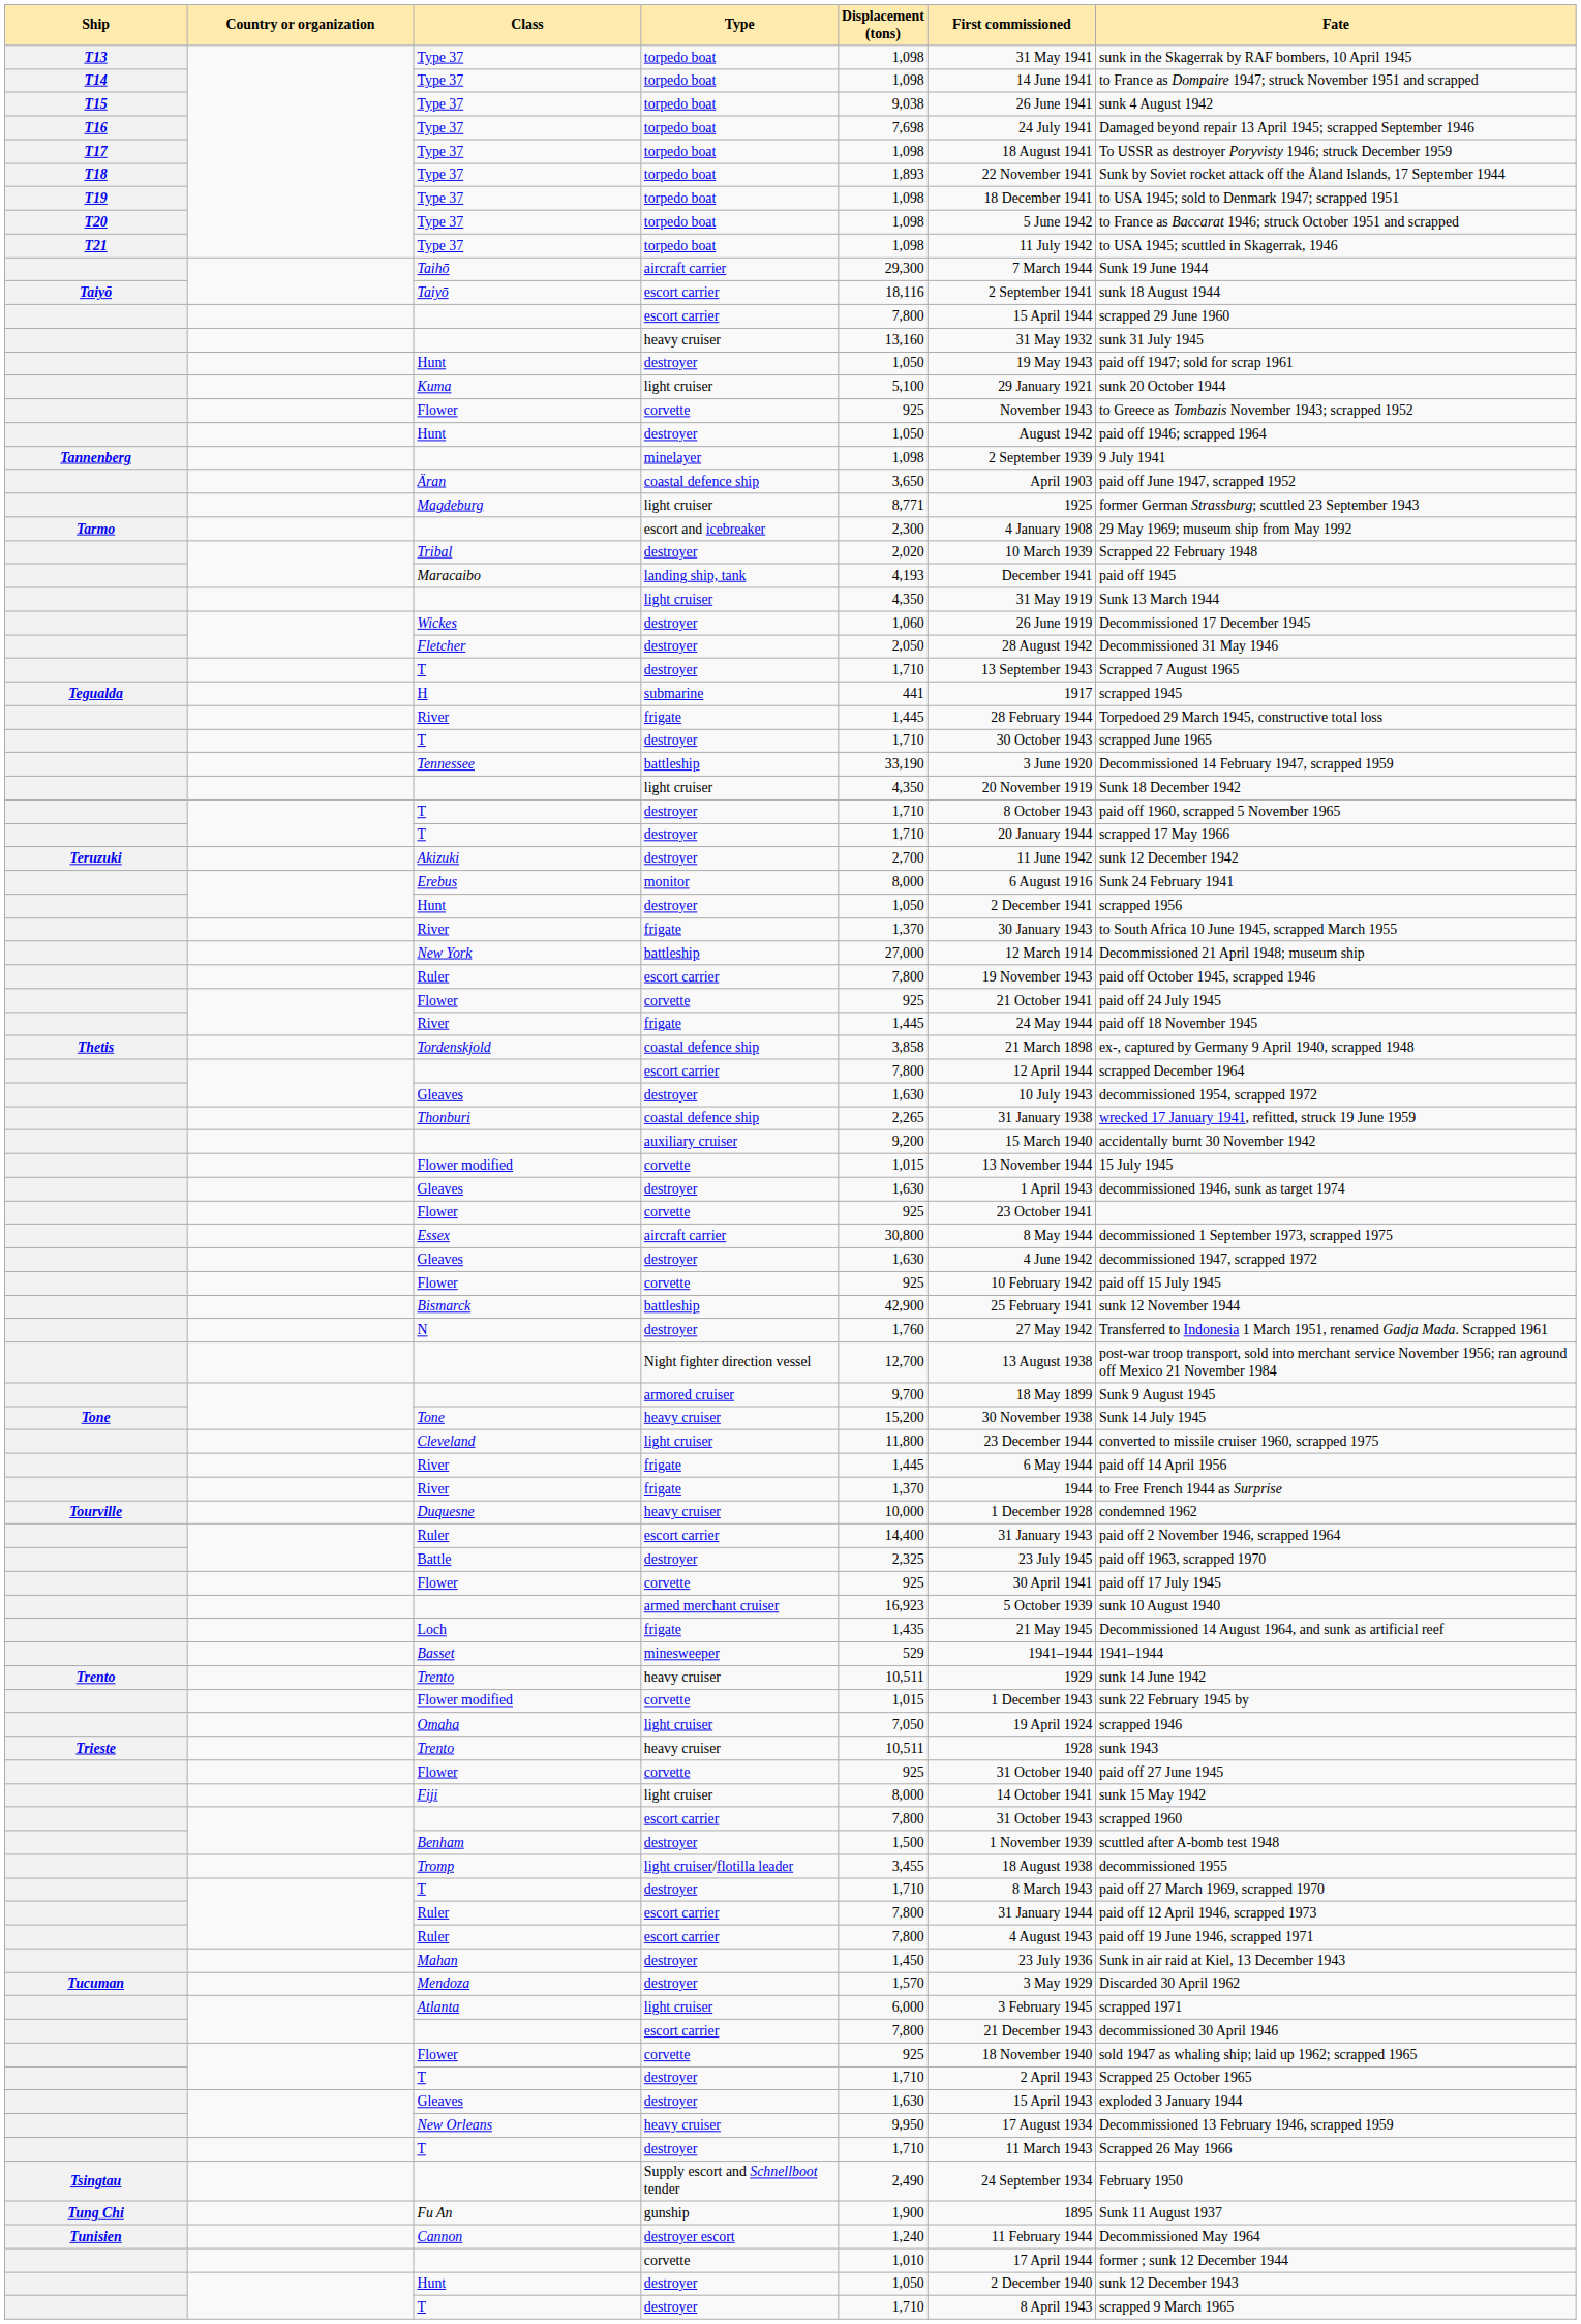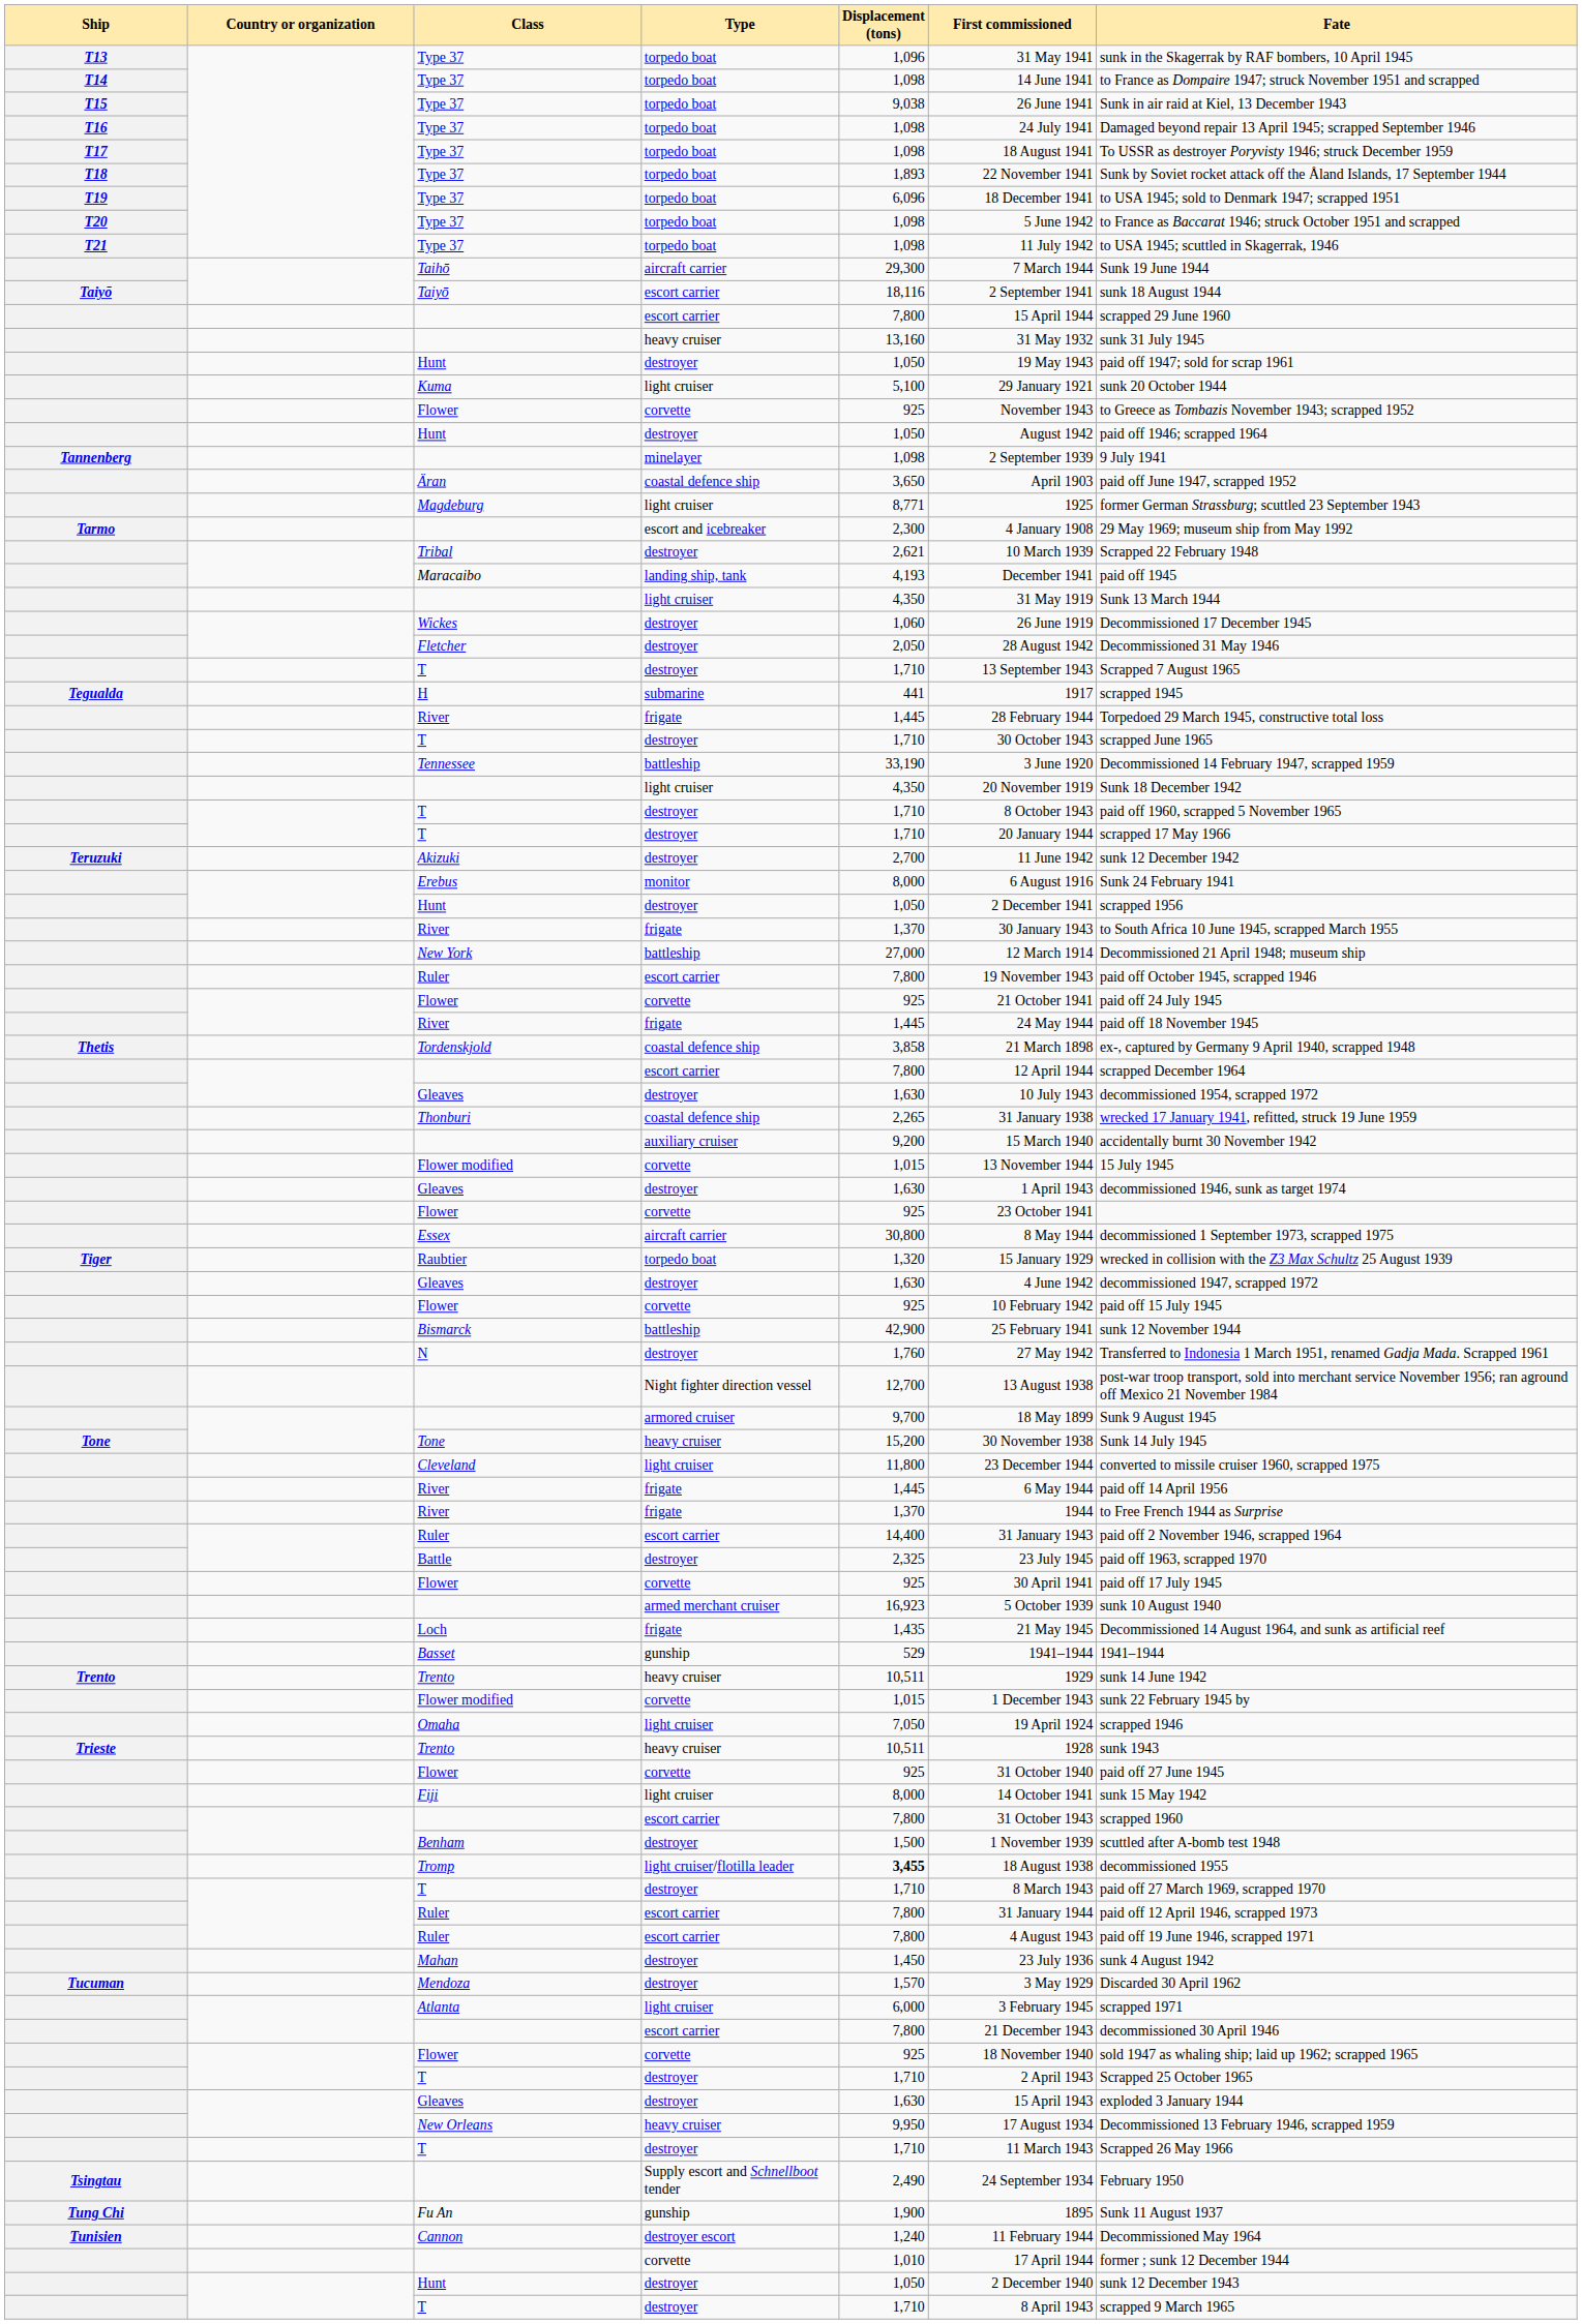T13 / Type 37 | Displacement (tons): 1,098 -> 1,096
T15 / Type 37 | Fate: sunk 4 August 1942 -> Sunk in air raid at Kiel, 13 December 1943
T16 / Type 37 | Displacement (tons): 7,698 -> 1,098
T19 / Type 37 | Displacement (tons): 1,098 -> 6,096
Tribal | Displacement (tons): 2,020 -> 2,621
+ row: Tiger | Raubtier | torpedo boat | 1,320 | 15 January 1929 | wrecked in collision with the Z3 Max Schultz 25 August 1939
- row: Tourville | Duquesne | heavy cruiser | 10,000 | 1 December 1928 | condemned 1962
Basset | Type: minesweeper -> gunship
Tromp | Displacement (tons): normal -> bold
Mahan | Fate: Sunk in air raid at Kiel, 13 December 1943 -> sunk 4 August 1942
